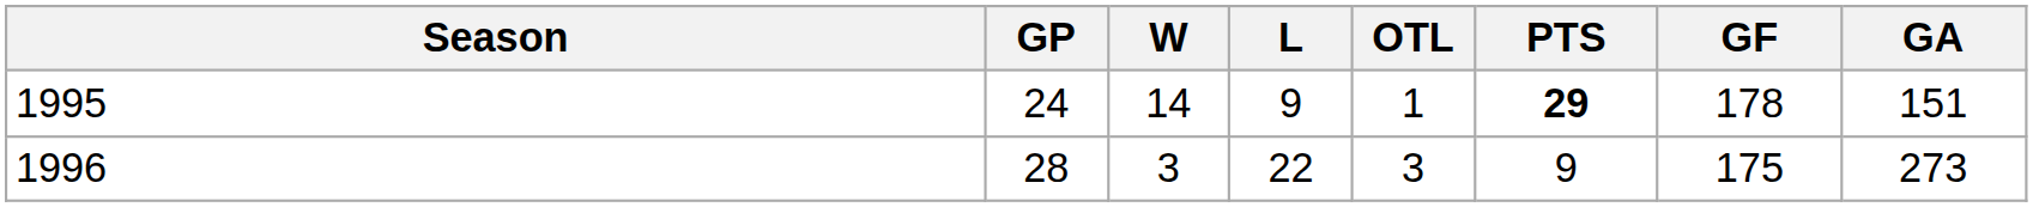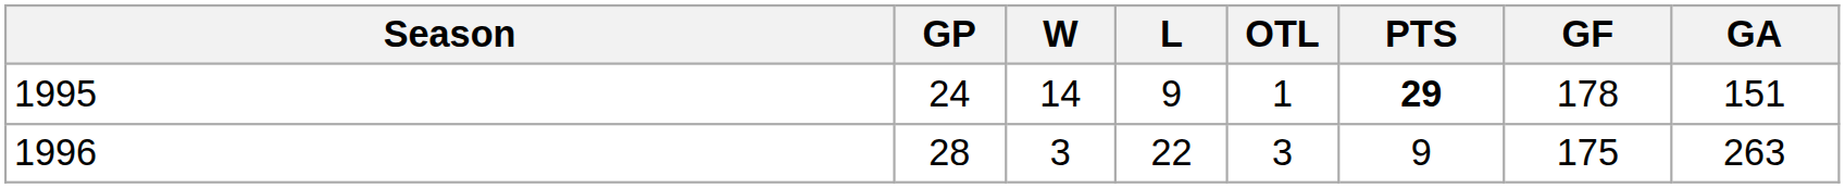1996 | GA: 273 -> 263
